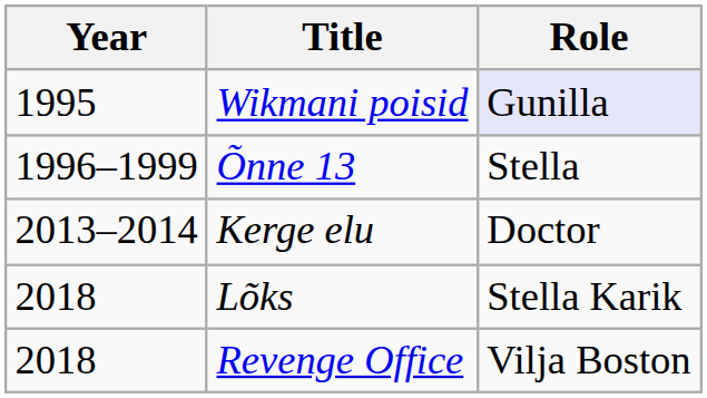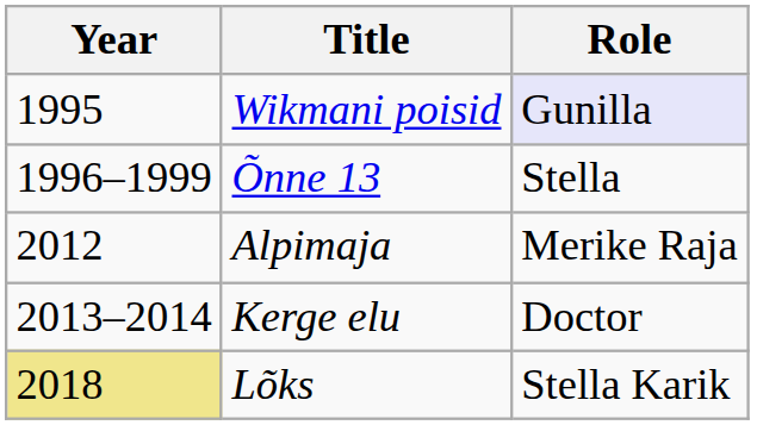+ row: 2012 | Alpimaja | Merike Raja
Lõks | Year: no background -> khaki background
- row: 2018 | Revenge Office | Vilja Boston
